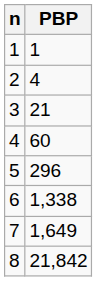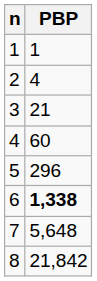6 | PBP: normal -> bold
7 | PBP: 1,649 -> 5,648
